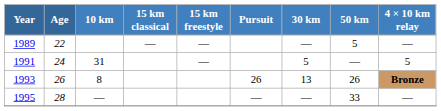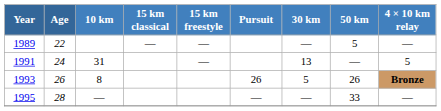1991 | 30 km: 5 -> 13
1993 | 30 km: 13 -> 5
